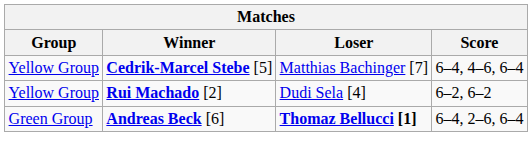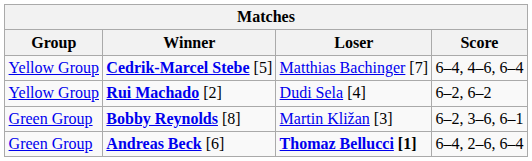+ row: Green Group | Bobby Reynolds [8] | Martin Kližan [3] | 6–2, 3–6, 6–1
